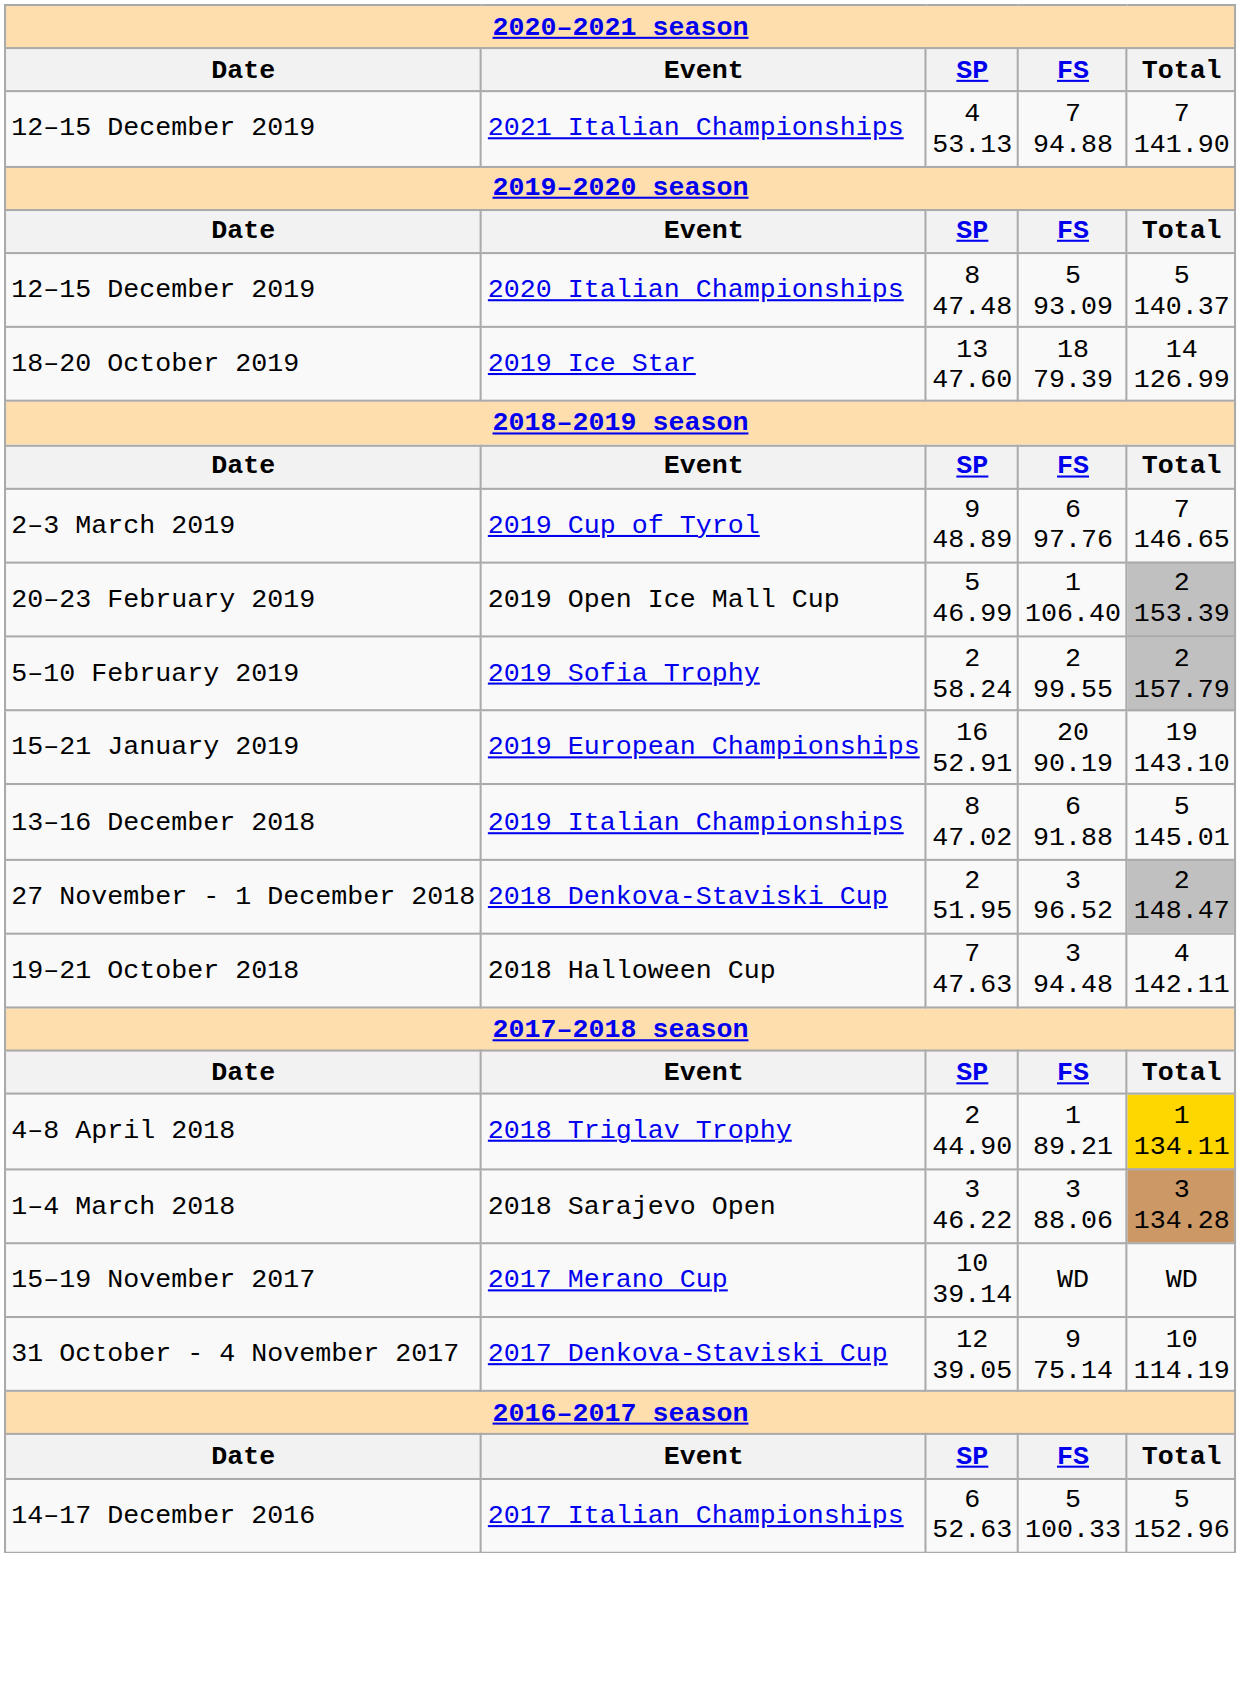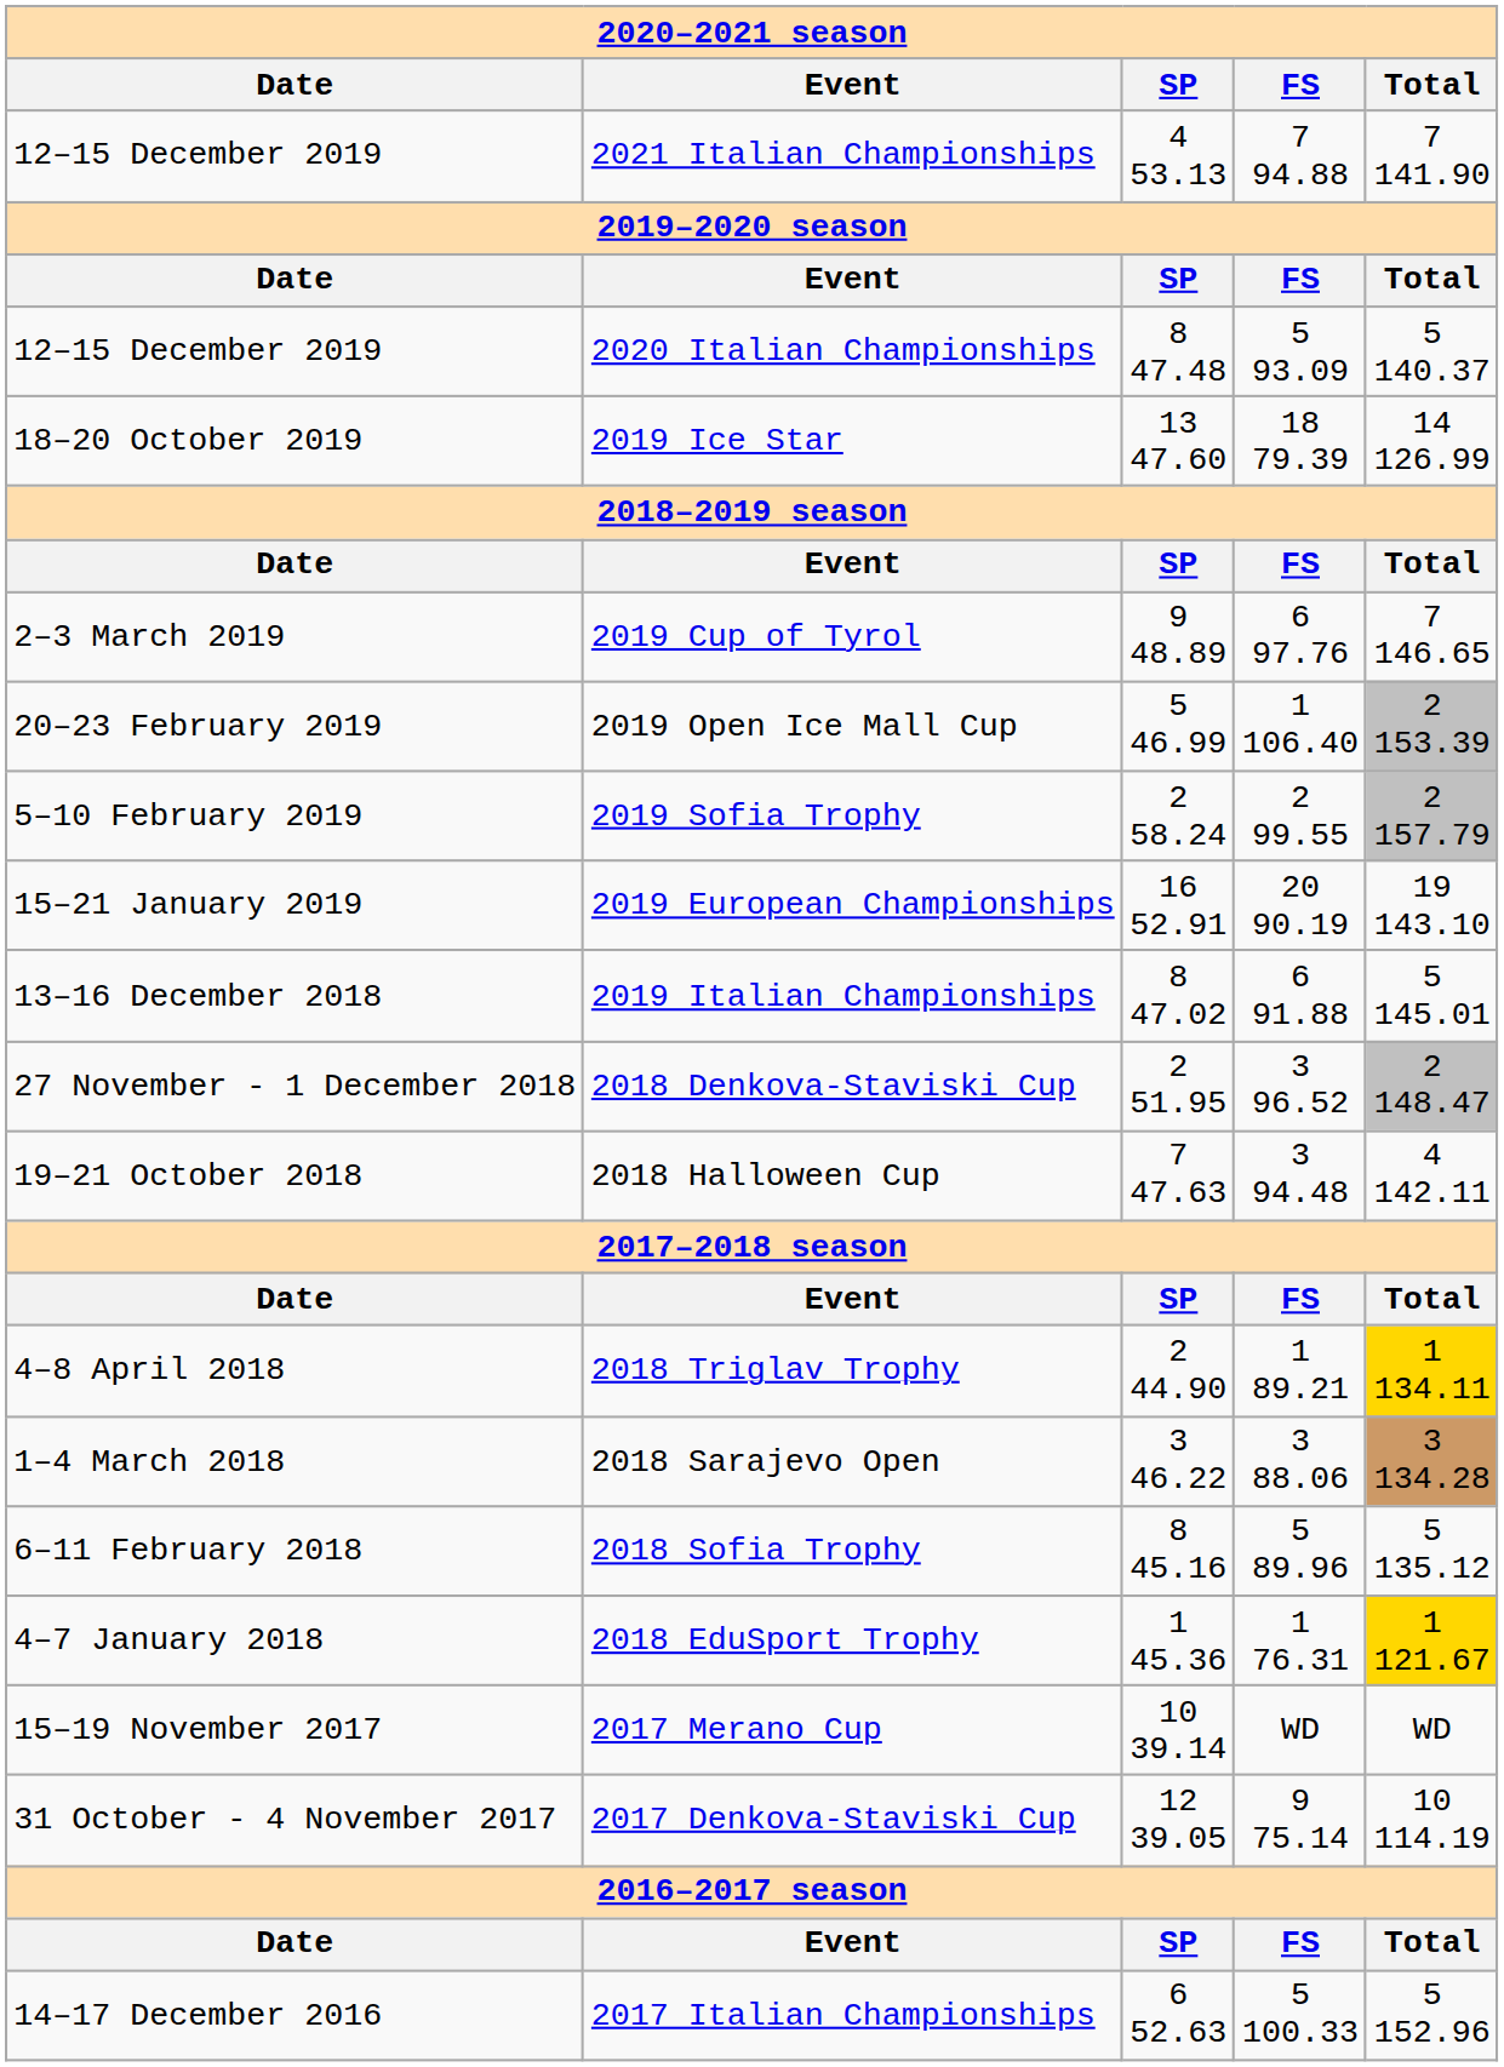+ row: 6–11 February 2018 | 2018 Sofia Trophy | 8 45.16 | 5 89.96 | 5 135.12
+ row: 4–7 January 2018 | 2018 EduSport Trophy | 1 45.36 | 1 76.31 | 1 121.67
